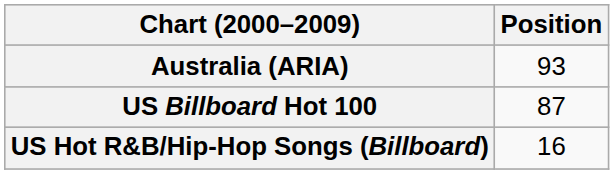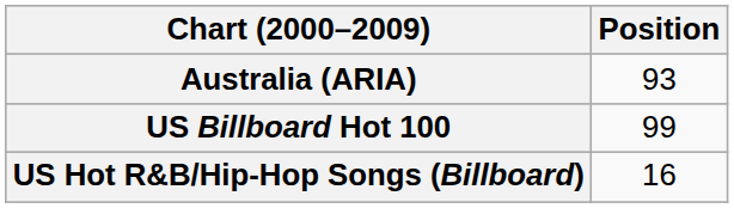US Billboard Hot 100 | Position: 87 -> 99
